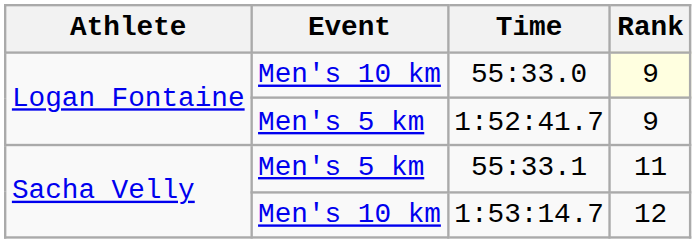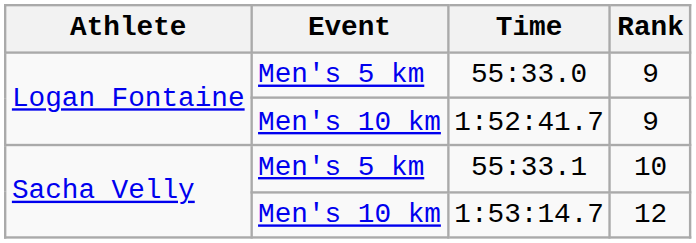55:33.0 | Event: Men's 10 km -> Men's 5 km
55:33.0 | Rank: lightyellow background -> no background
1:52:41.7 | Event: Men's 5 km -> Men's 10 km
55:33.1 | Rank: 11 -> 10
